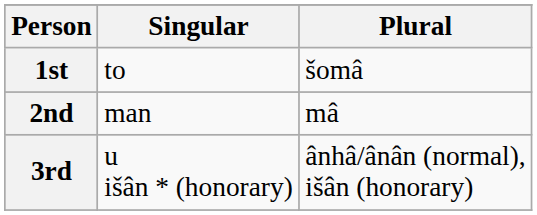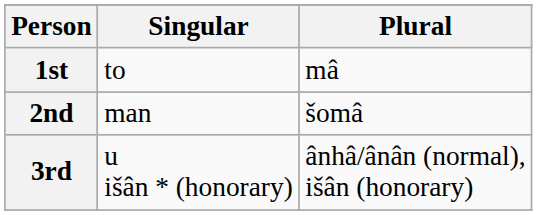1st | Plural: šomâ -> mâ
2nd | Plural: mâ -> šomâ
